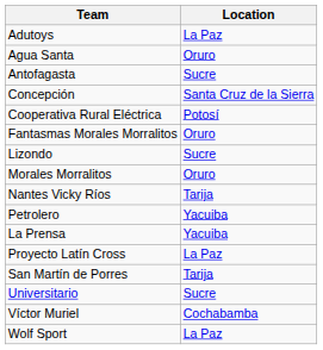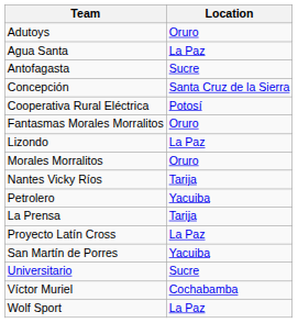Adutoys | Location: La Paz -> Oruro
Agua Santa | Location: Oruro -> La Paz
Lizondo | Location: Sucre -> La Paz
La Prensa | Location: Yacuiba -> Tarija
San Martín de Porres | Location: Tarija -> Yacuiba
